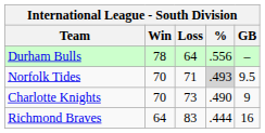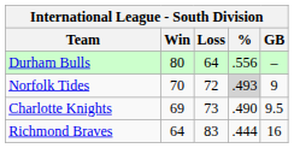Durham Bulls | Win: 78 -> 80
Norfolk Tides | Loss: 71 -> 72
Norfolk Tides | GB: 9.5 -> 9
Charlotte Knights | Win: 70 -> 69
Charlotte Knights | GB: 9 -> 9.5
